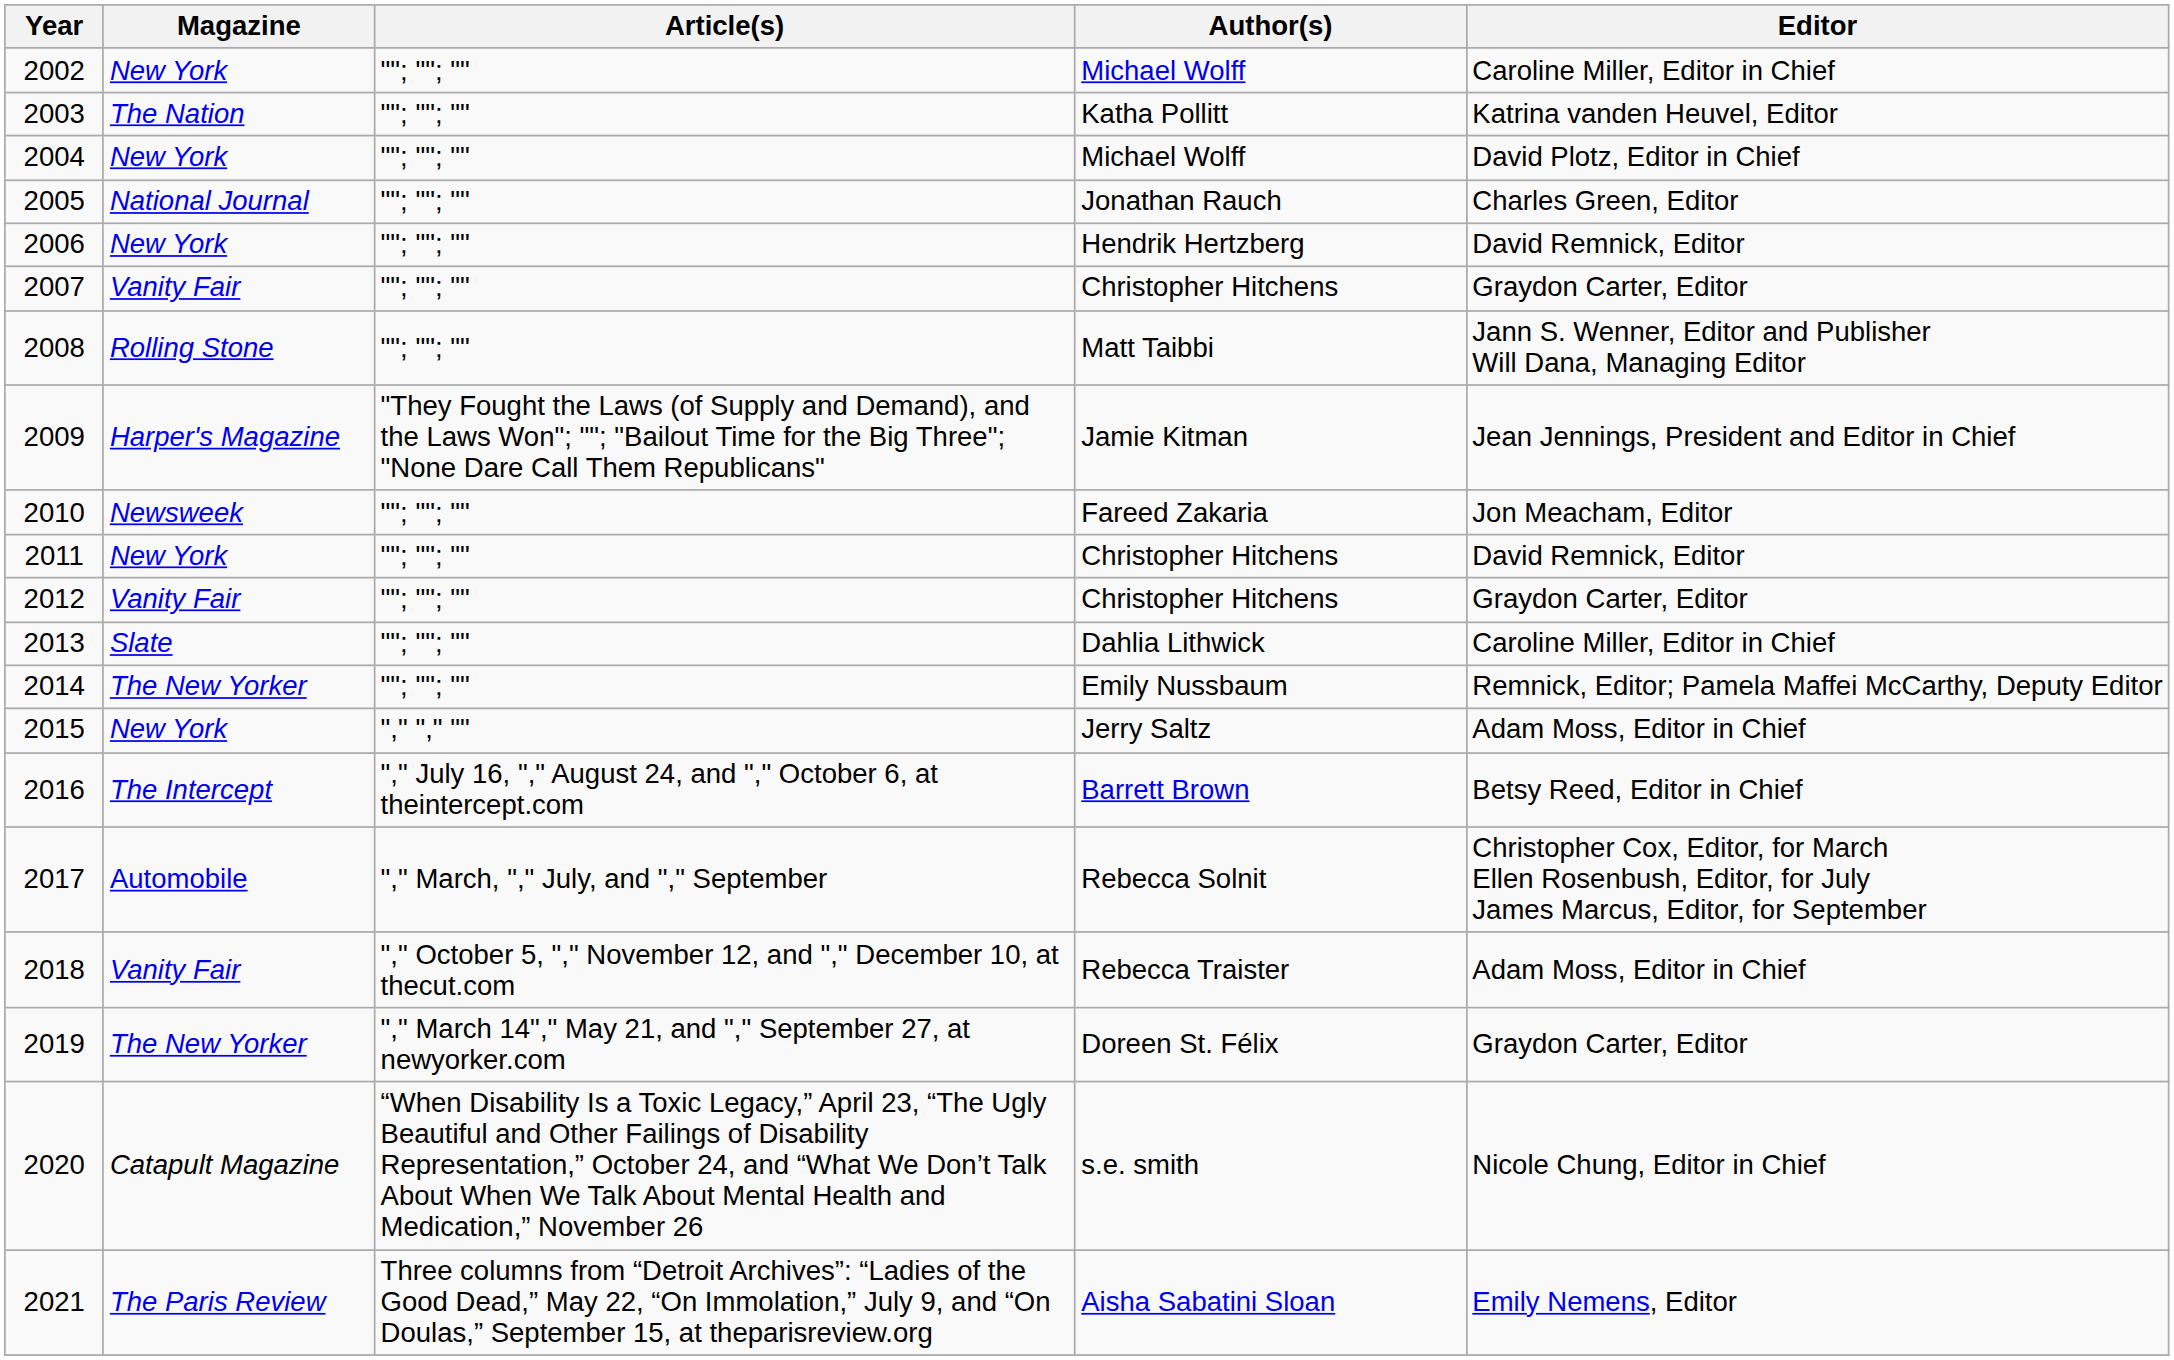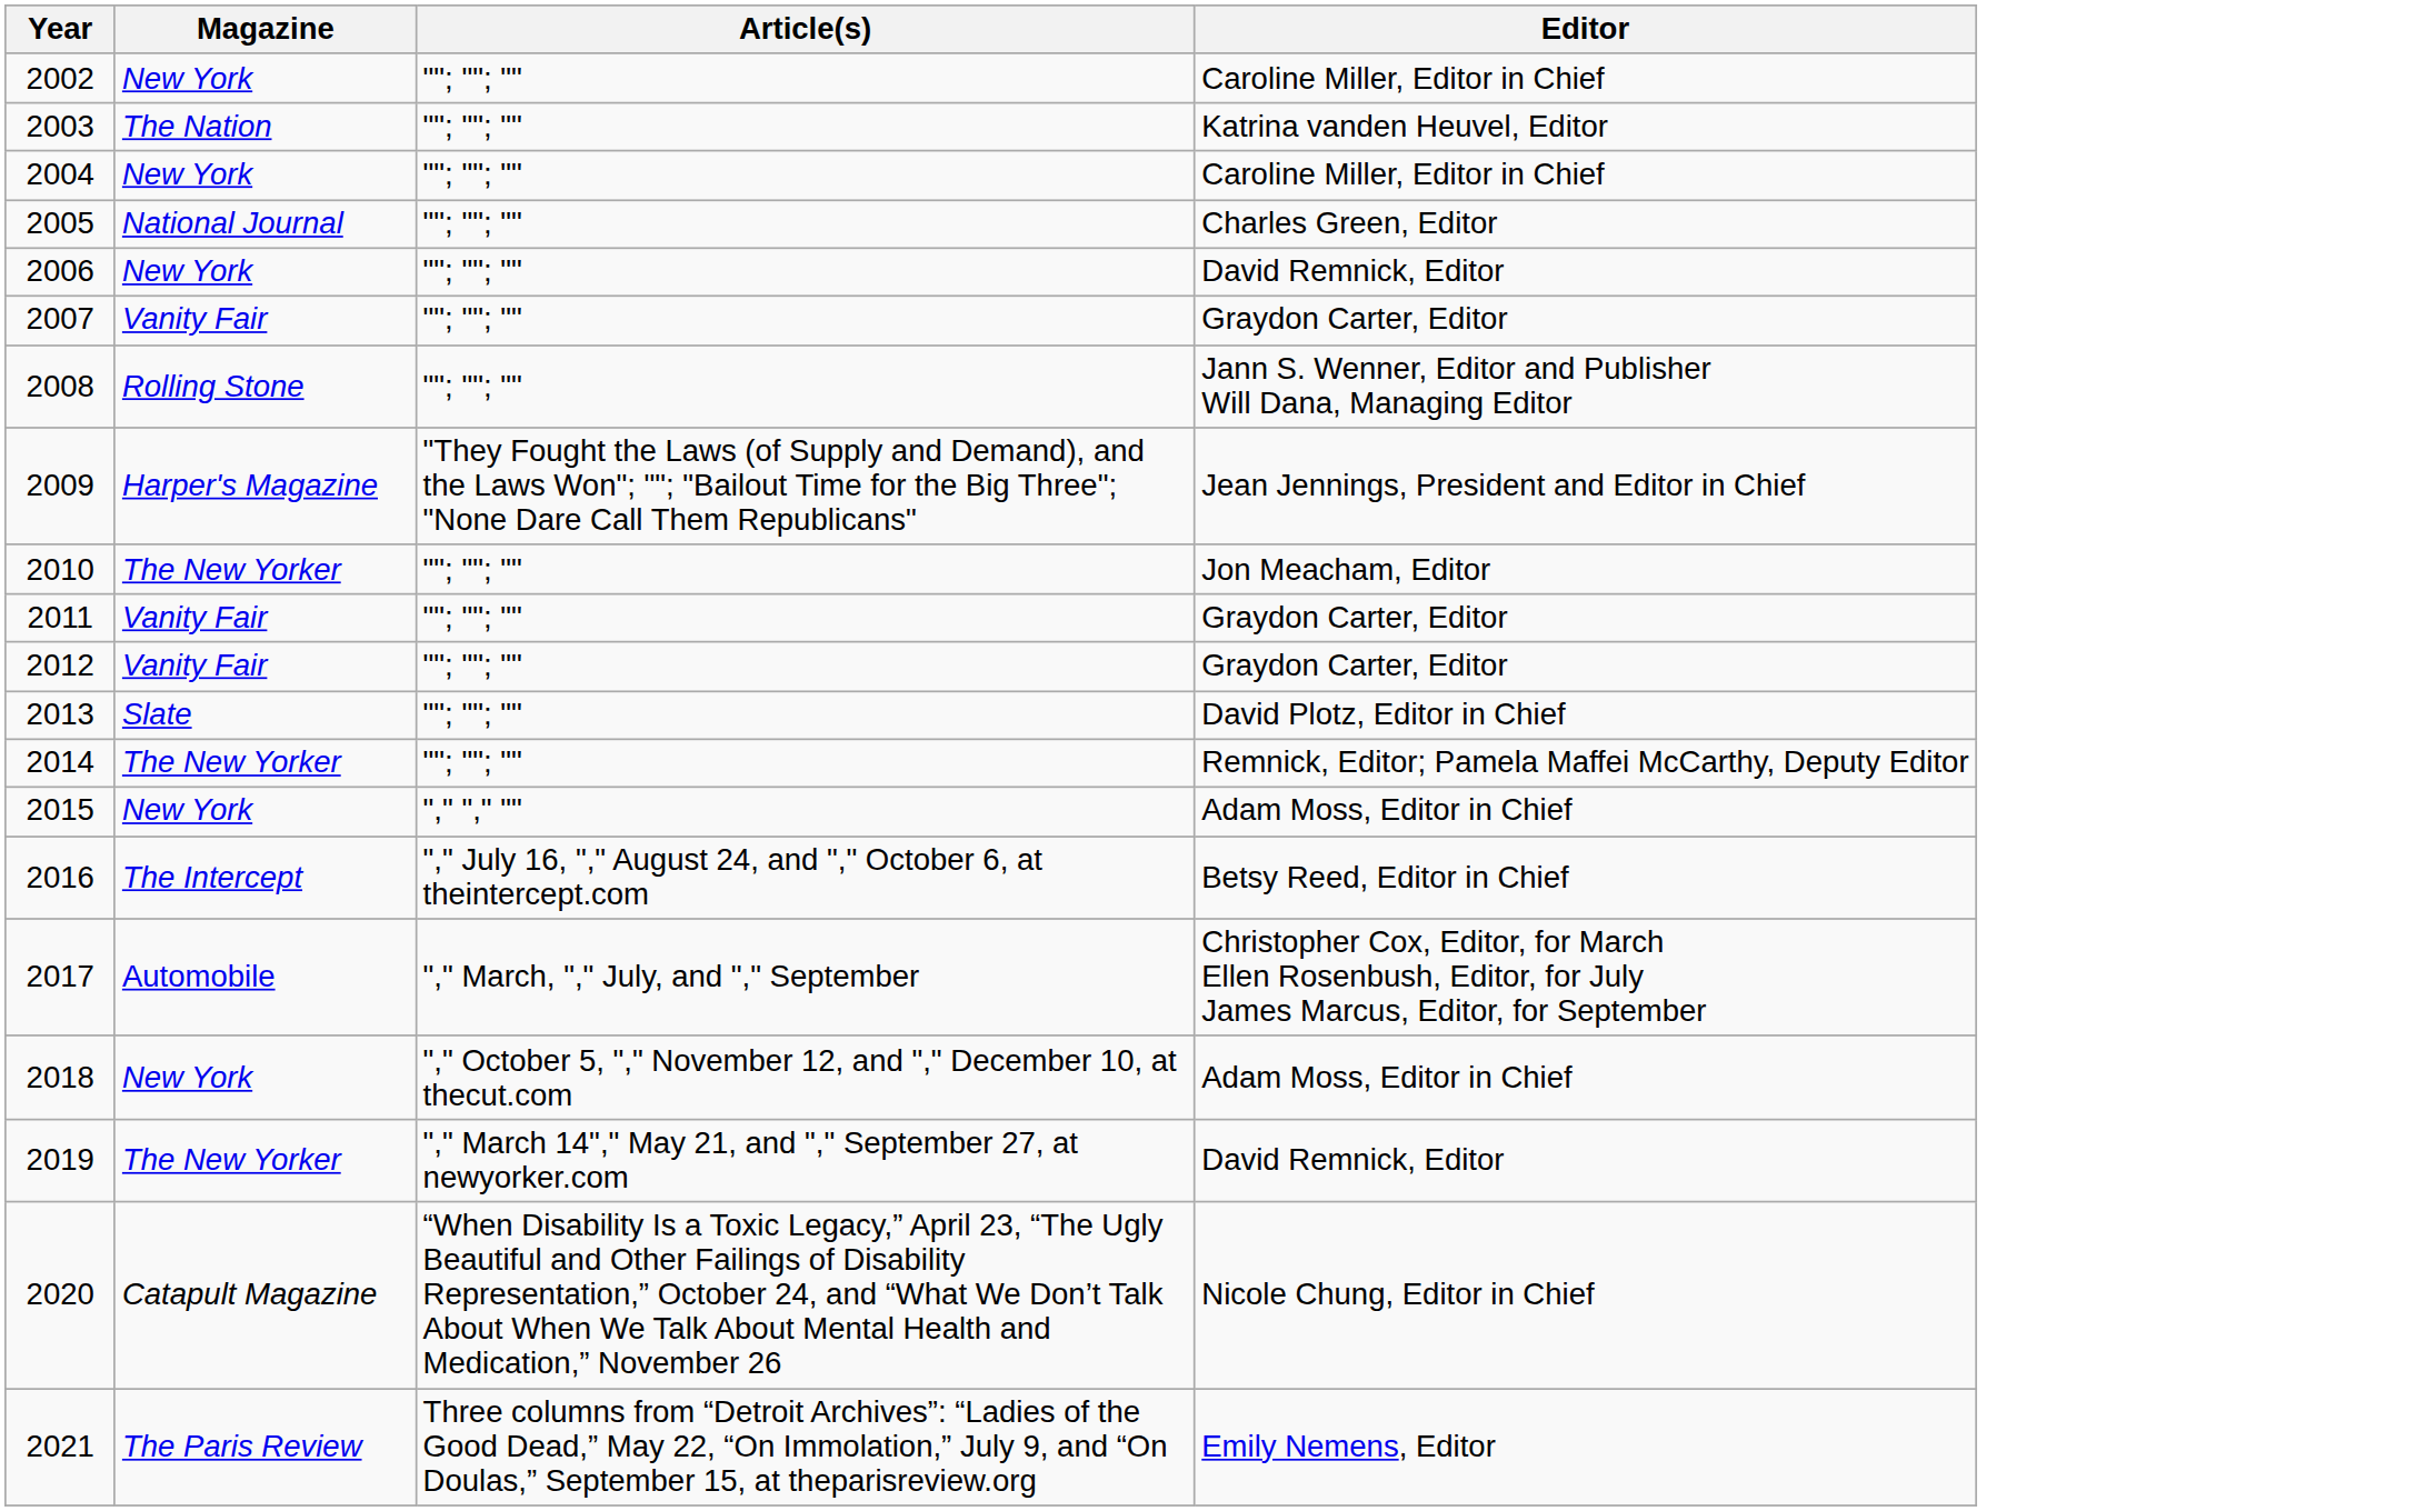- column: Author(s) | Michael Wolff | Katha Pollitt | Michael Wolff | Jonathan Rauch | Hendrik Hertzberg | Christopher Hitchens | Matt Taibbi | Jamie Kitman | Fareed Zakaria | Christopher Hitchens | Christopher Hitchens | Dahlia Lithwick | Emily Nussbaum | Jerry Saltz | Barrett Brown | Rebecca Solnit | Rebecca Traister | Doreen St. Félix | s.e. smith | Aisha Sabatini Sloan
2004 | Editor: David Plotz, Editor in Chief -> Caroline Miller, Editor in Chief
2010 | Magazine: Newsweek -> The New Yorker
2011 | Magazine: New York -> Vanity Fair
2011 | Editor: David Remnick, Editor -> Graydon Carter, Editor
2013 | Editor: Caroline Miller, Editor in Chief -> David Plotz, Editor in Chief
2018 | Magazine: Vanity Fair -> New York
2019 | Editor: Graydon Carter, Editor -> David Remnick, Editor
